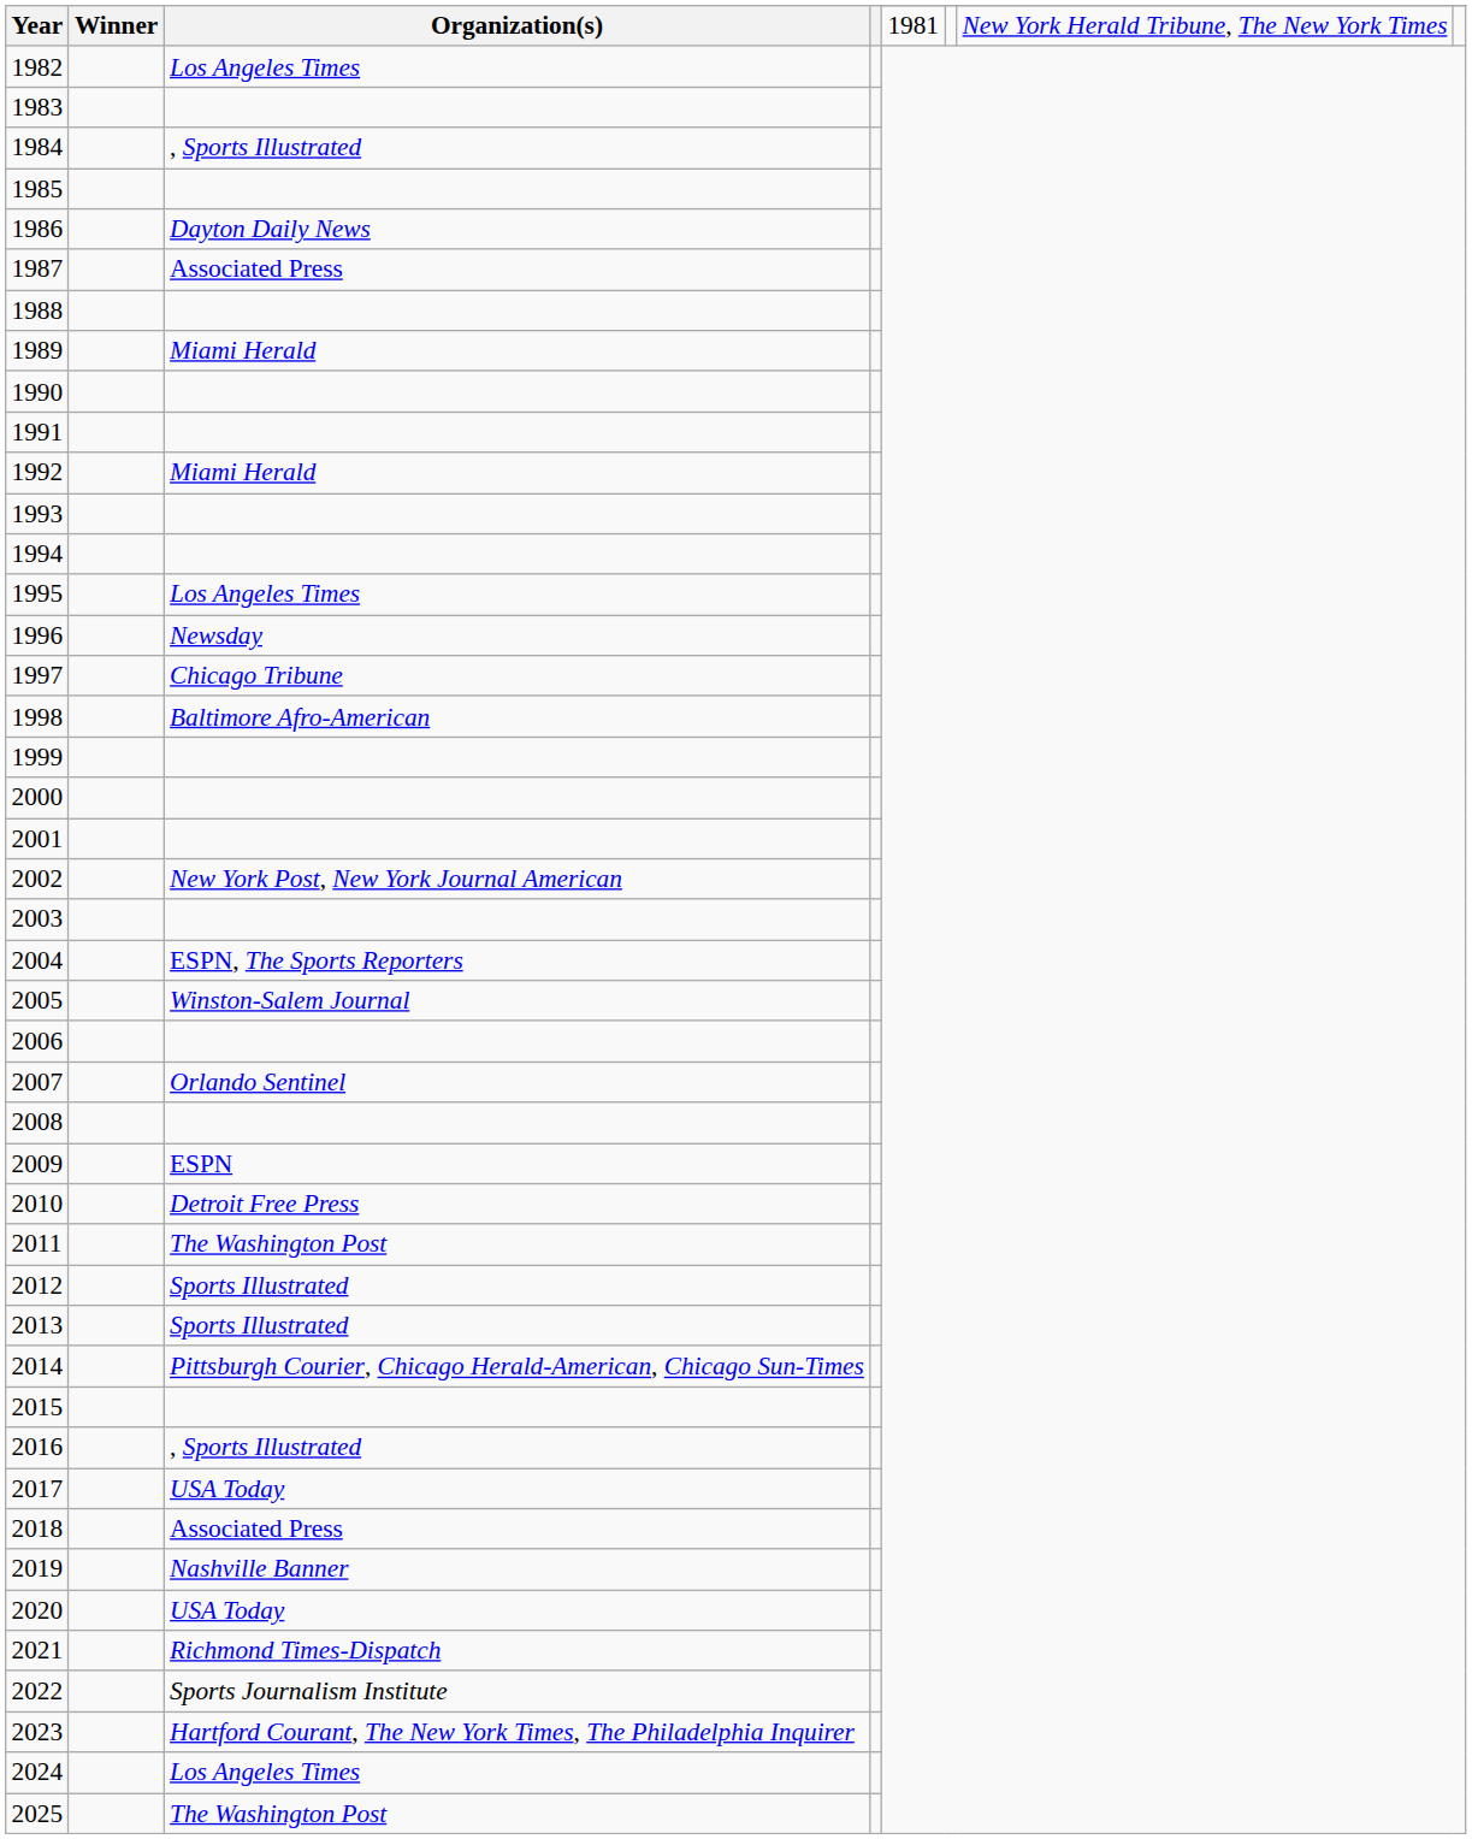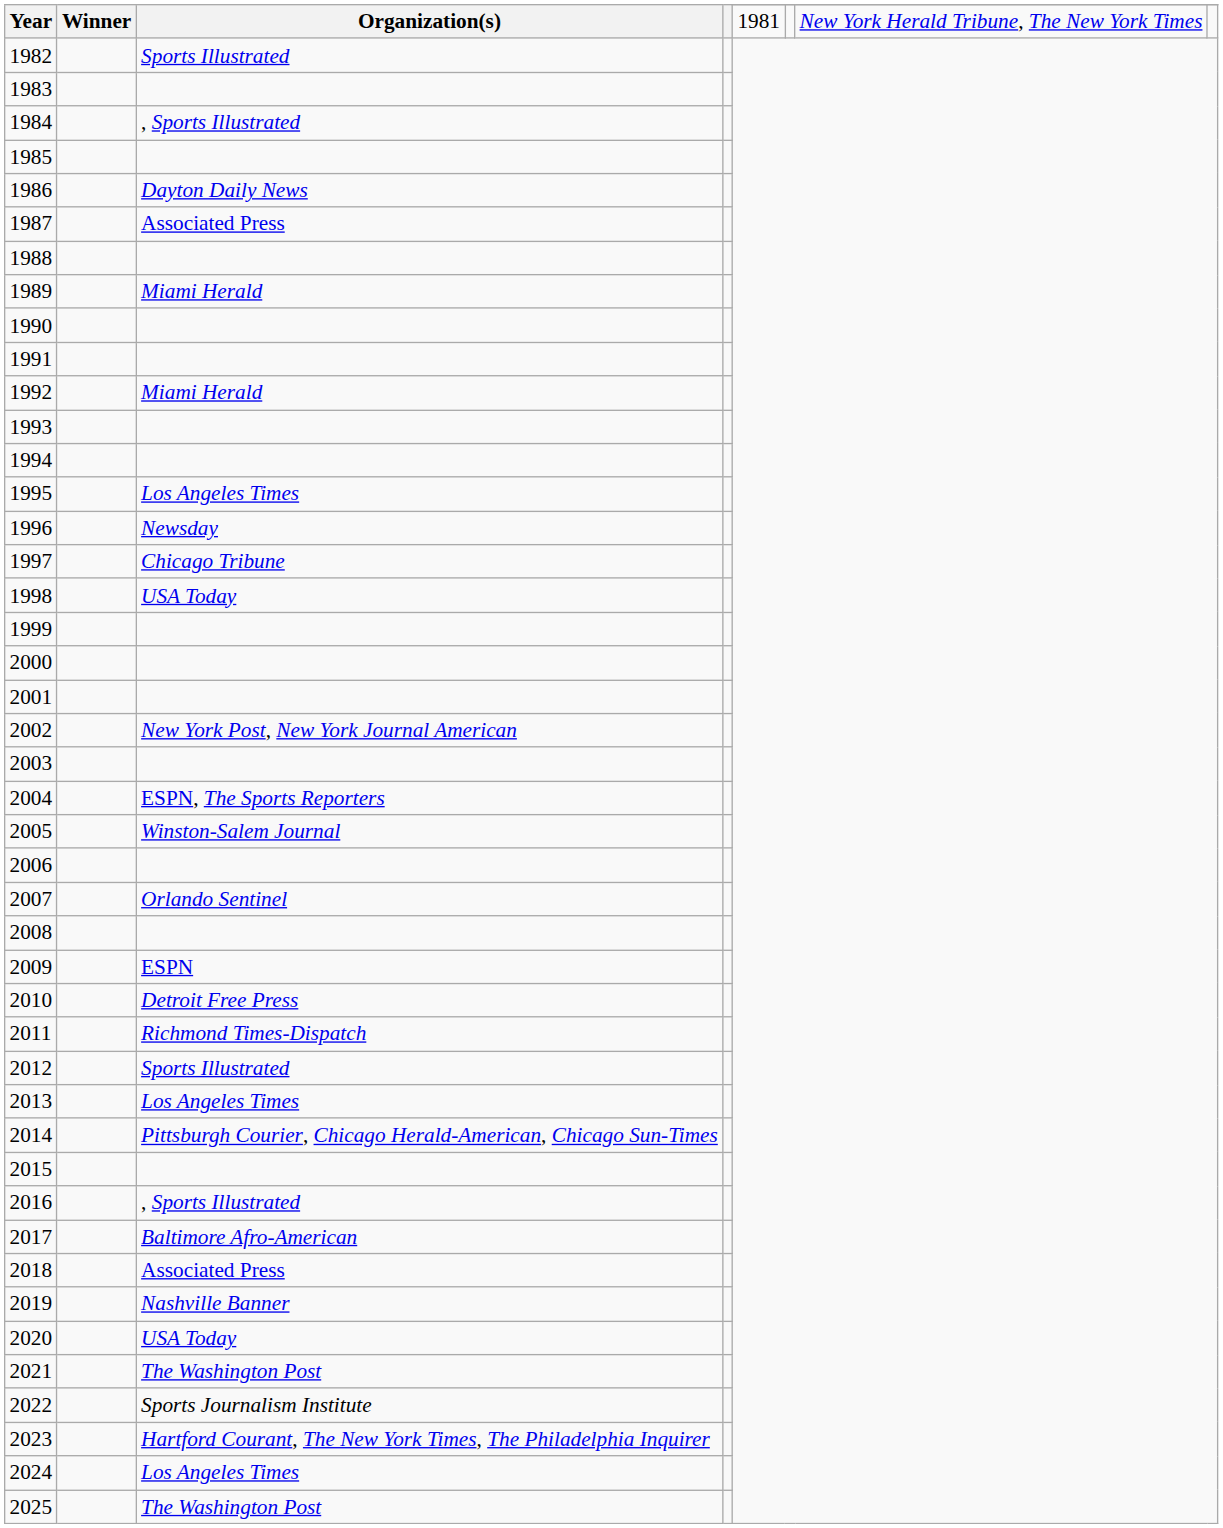1982 | Organization(s): Los Angeles Times -> Sports Illustrated
1998 | Organization(s): Baltimore Afro-American -> USA Today
2011 | Organization(s): The Washington Post -> Richmond Times-Dispatch
2013 | Organization(s): Sports Illustrated -> Los Angeles Times
2017 | Organization(s): USA Today -> Baltimore Afro-American
2021 | Organization(s): Richmond Times-Dispatch -> The Washington Post
